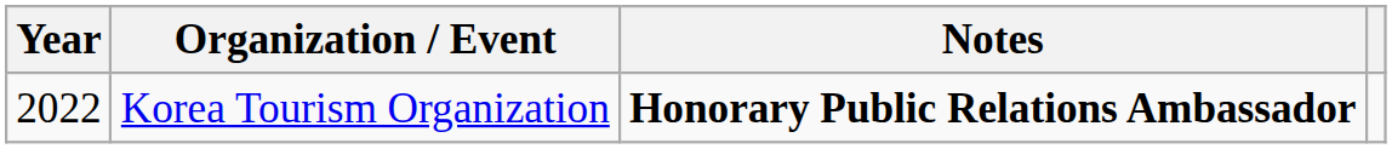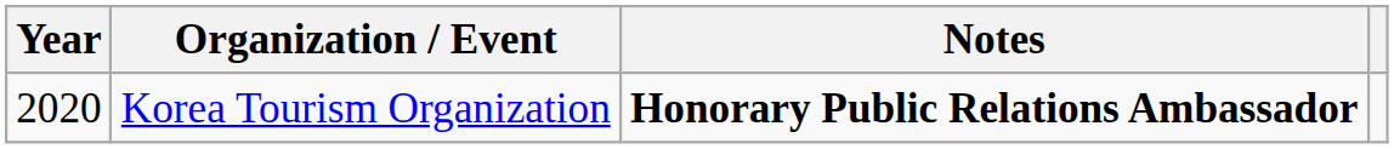Korea Tourism Organization | Year: 2022 -> 2020
